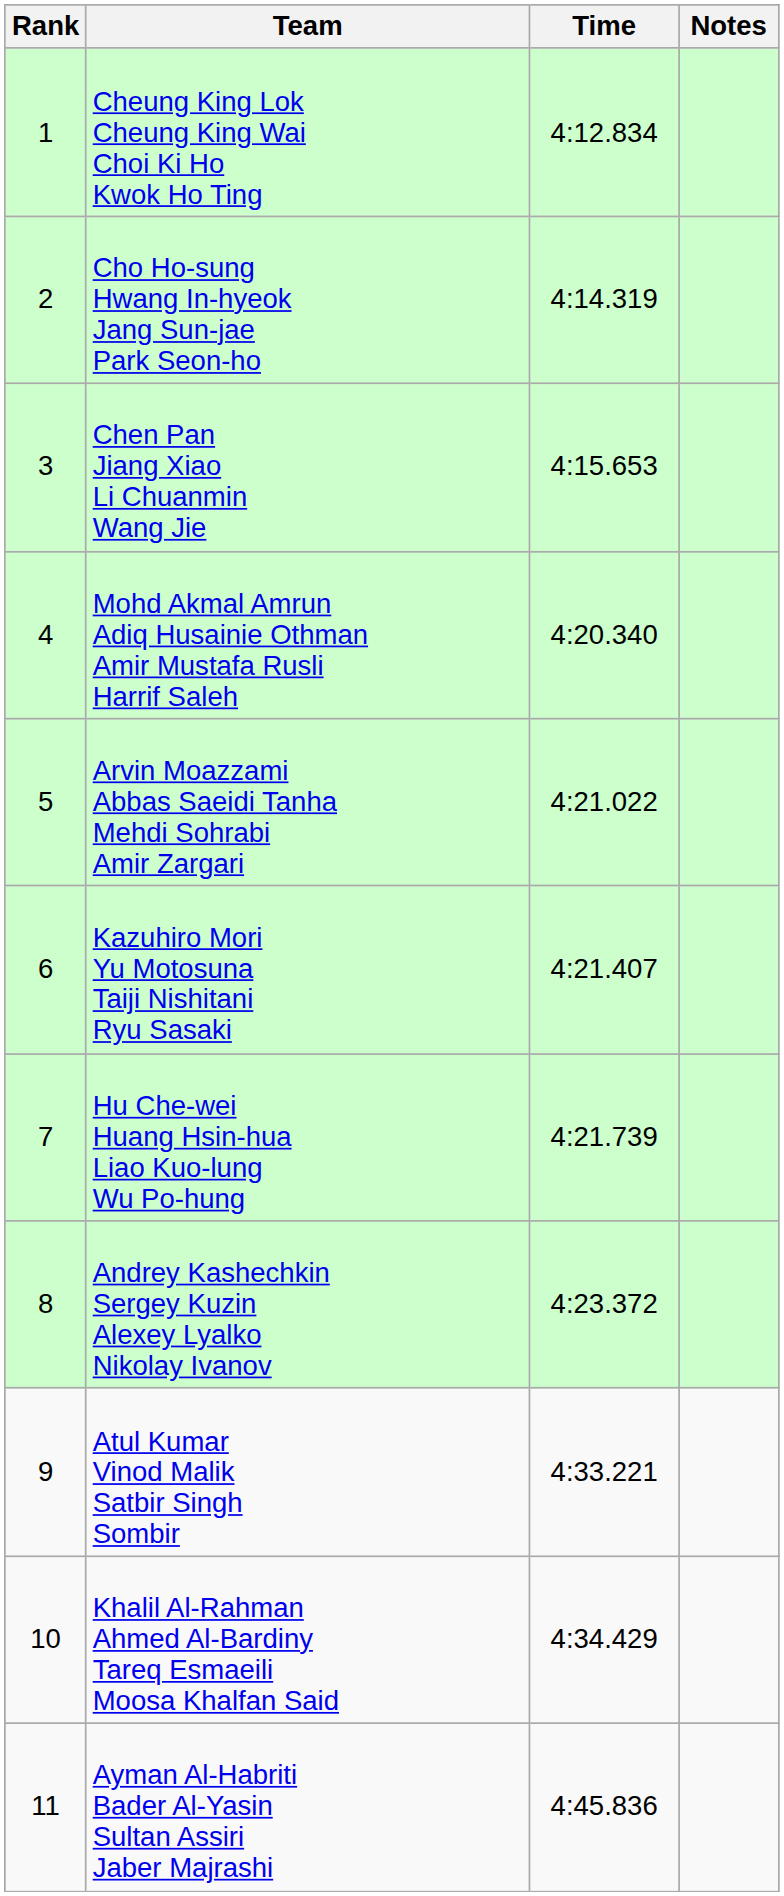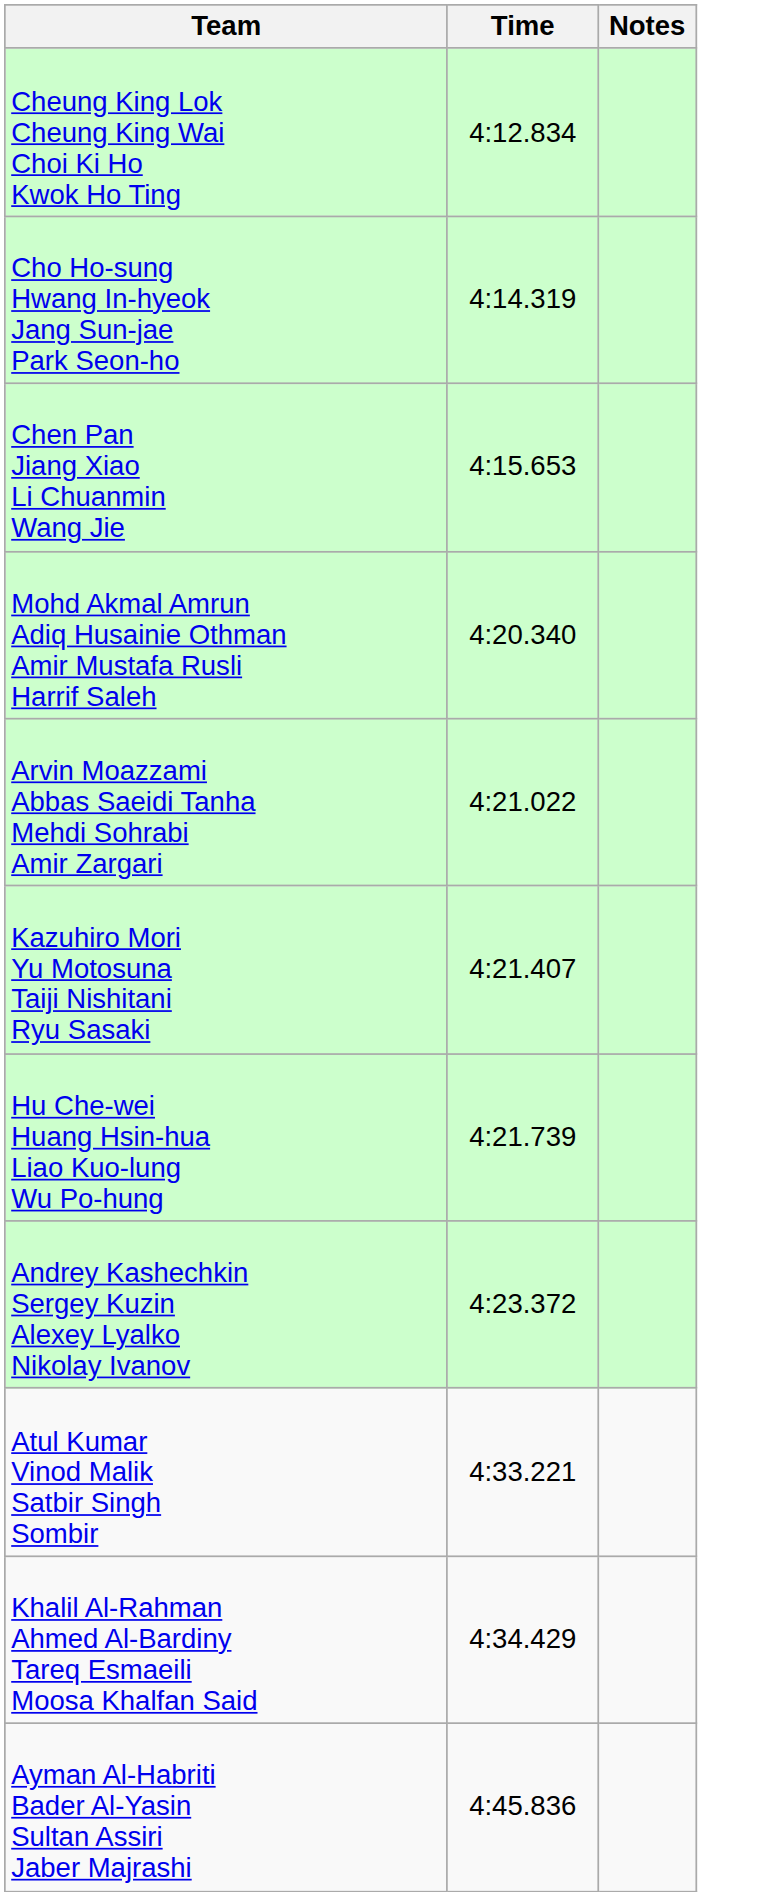- column: Rank | 1 | 2 | 3 | 4 | 5 | 6 | 7 | 8 | 9 | 10 | 11
